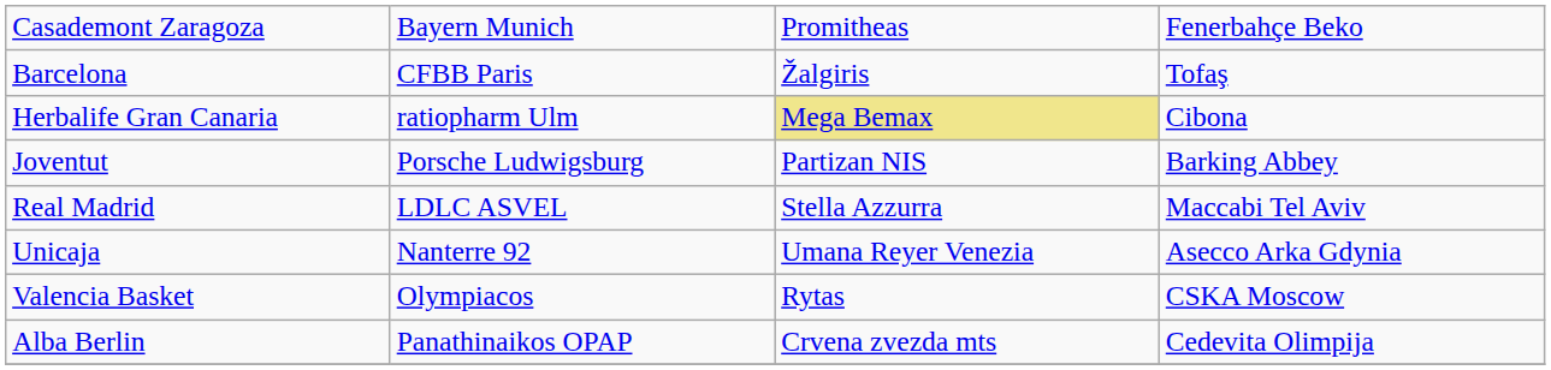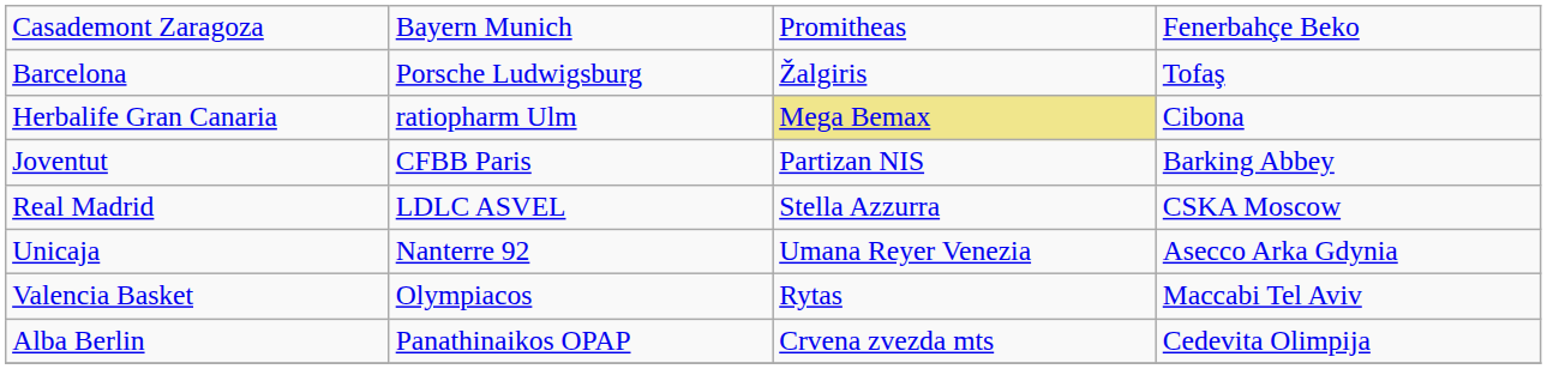Barcelona | column 2: CFBB Paris -> Porsche Ludwigsburg
Joventut | column 2: Porsche Ludwigsburg -> CFBB Paris
Real Madrid | column 4: Maccabi Tel Aviv -> CSKA Moscow
Valencia Basket | column 4: CSKA Moscow -> Maccabi Tel Aviv
